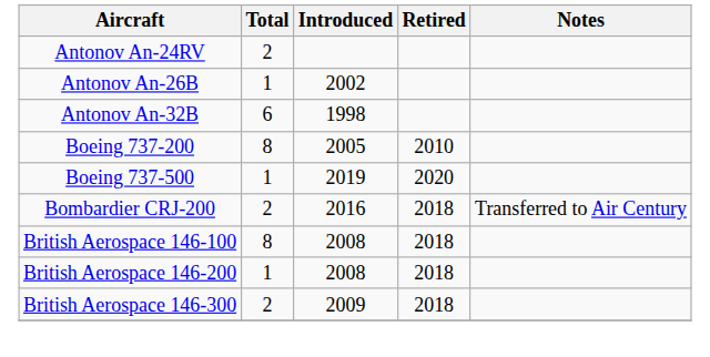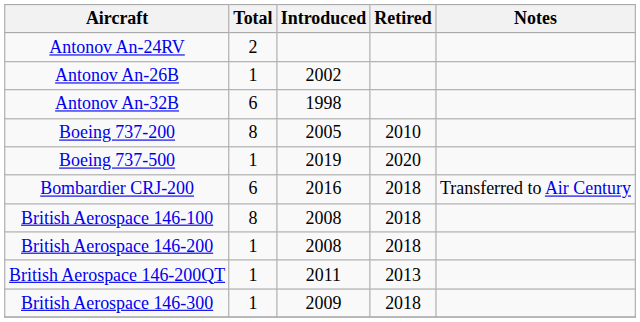Bombardier CRJ-200 | Total: 2 -> 6
+ row: British Aerospace 146-200QT | 1 | 2011 | 2013
British Aerospace 146-300 | Total: 2 -> 1
